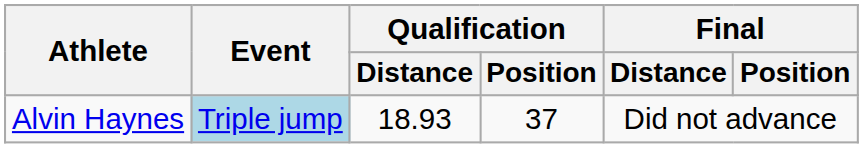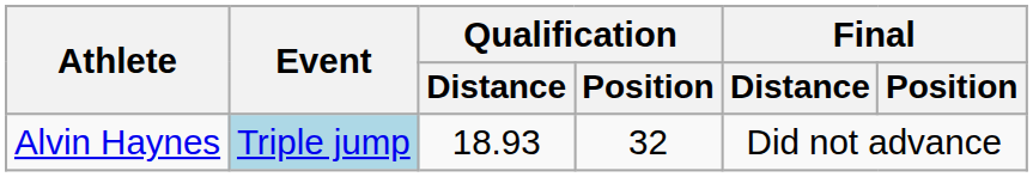Alvin Haynes | Qualification / Position: 37 -> 32
